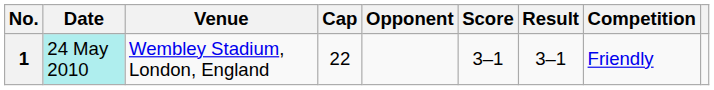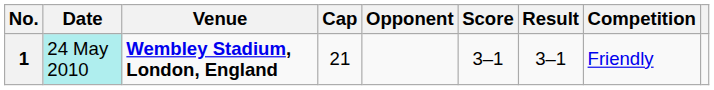1 | Venue: normal -> bold
1 | Cap: 22 -> 21
